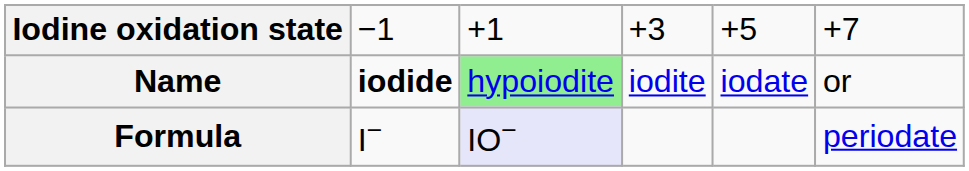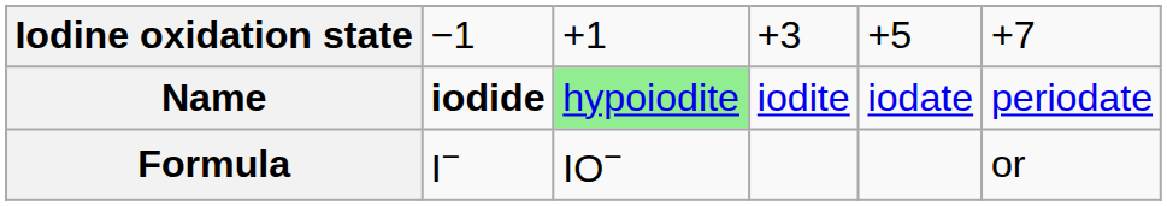Name | column 6: or -> periodate
Formula | column 3: lavender background -> no background
Formula | column 6: periodate -> or
